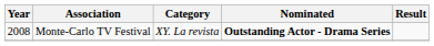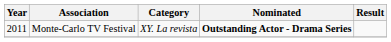Monte-Carlo TV Festival | Year: 2008 -> 2011
